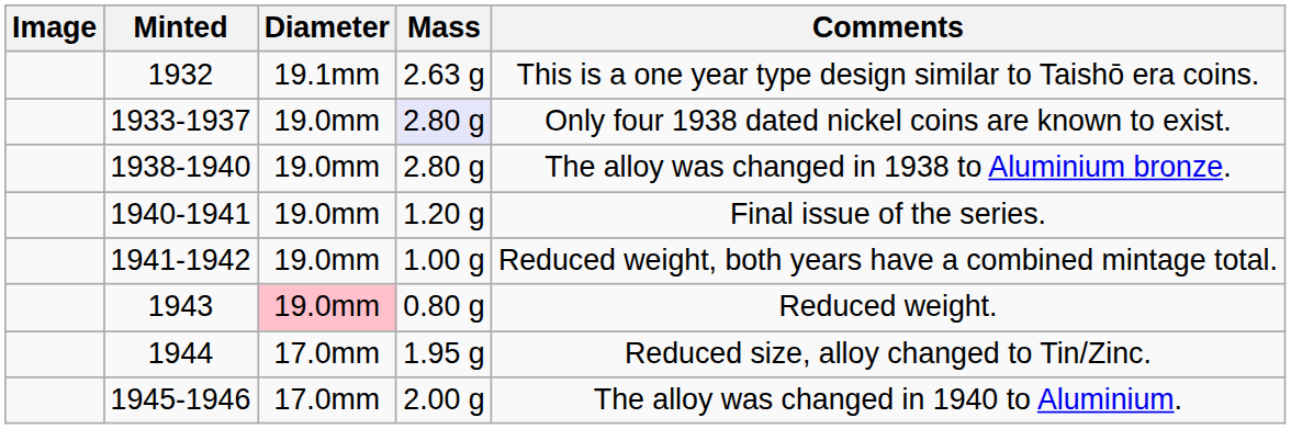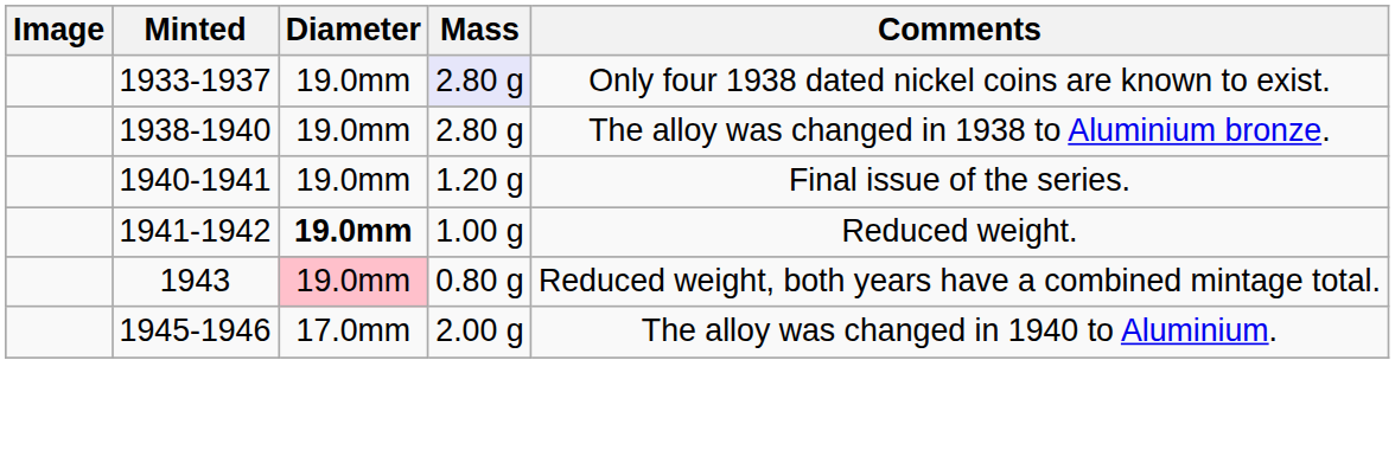- row: 1932 | 19.1mm | 2.63 g | This is a one year type design similar to Taishō era coins.
1941-1942 | Diameter: normal -> bold
1941-1942 | Comments: Reduced weight, both years have a combined mintage total. -> Reduced weight.
1943 | Comments: Reduced weight. -> Reduced weight, both years have a combined mintage total.
- row: 1944 | 17.0mm | 1.95 g | Reduced size, alloy changed to Tin/Zinc.
